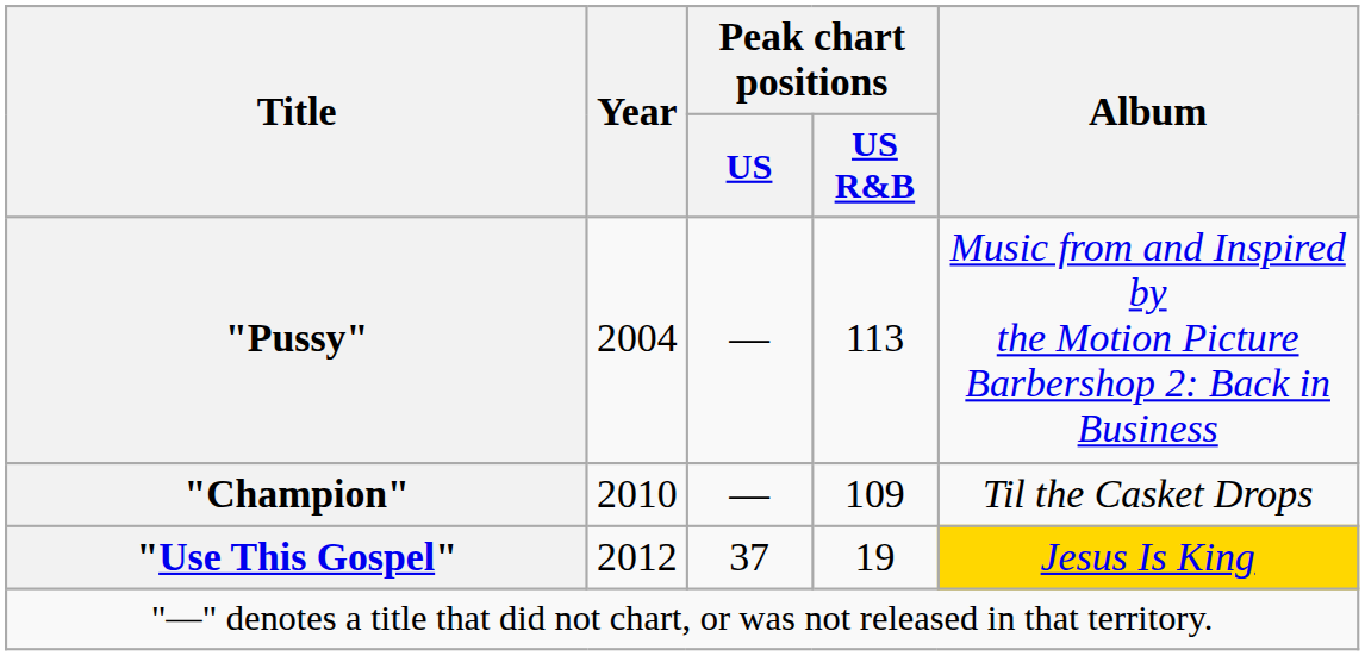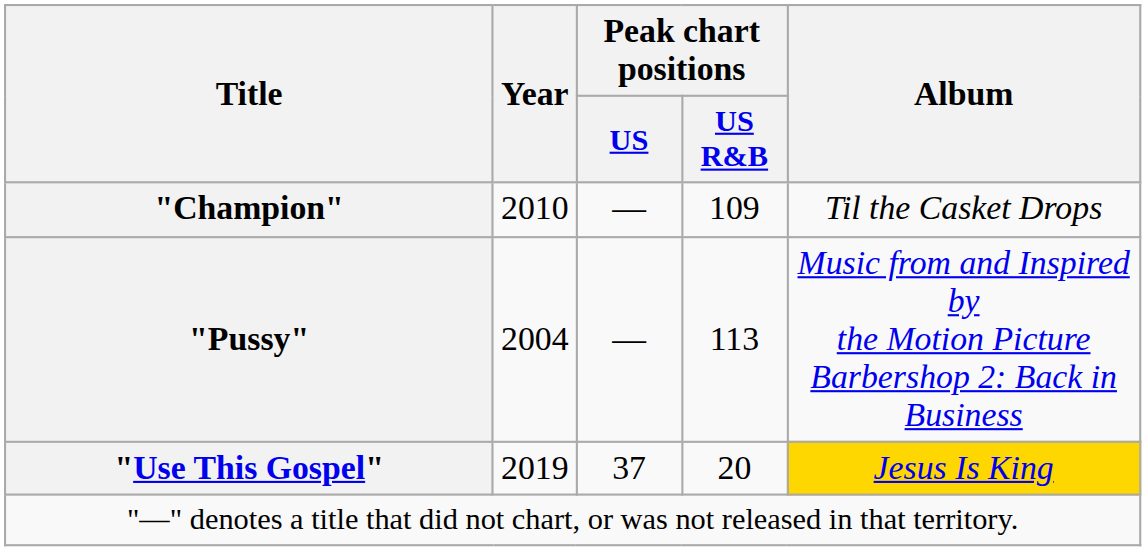rows swapped: "Pussy" <-> "Champion"
"Use This Gospel" | Year: 2012 -> 2019
"Use This Gospel" | Peak chart positions / US R&B: 19 -> 20
